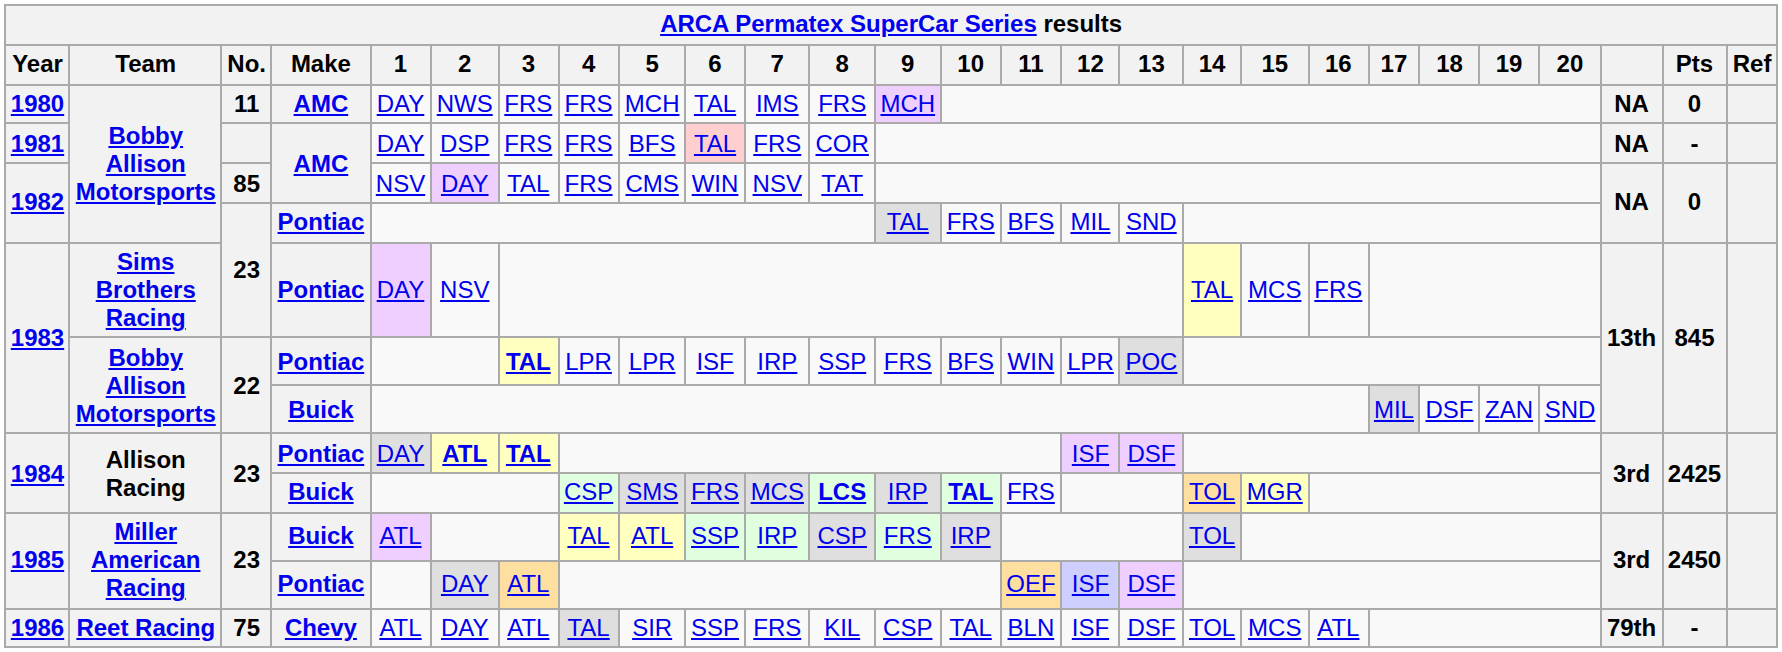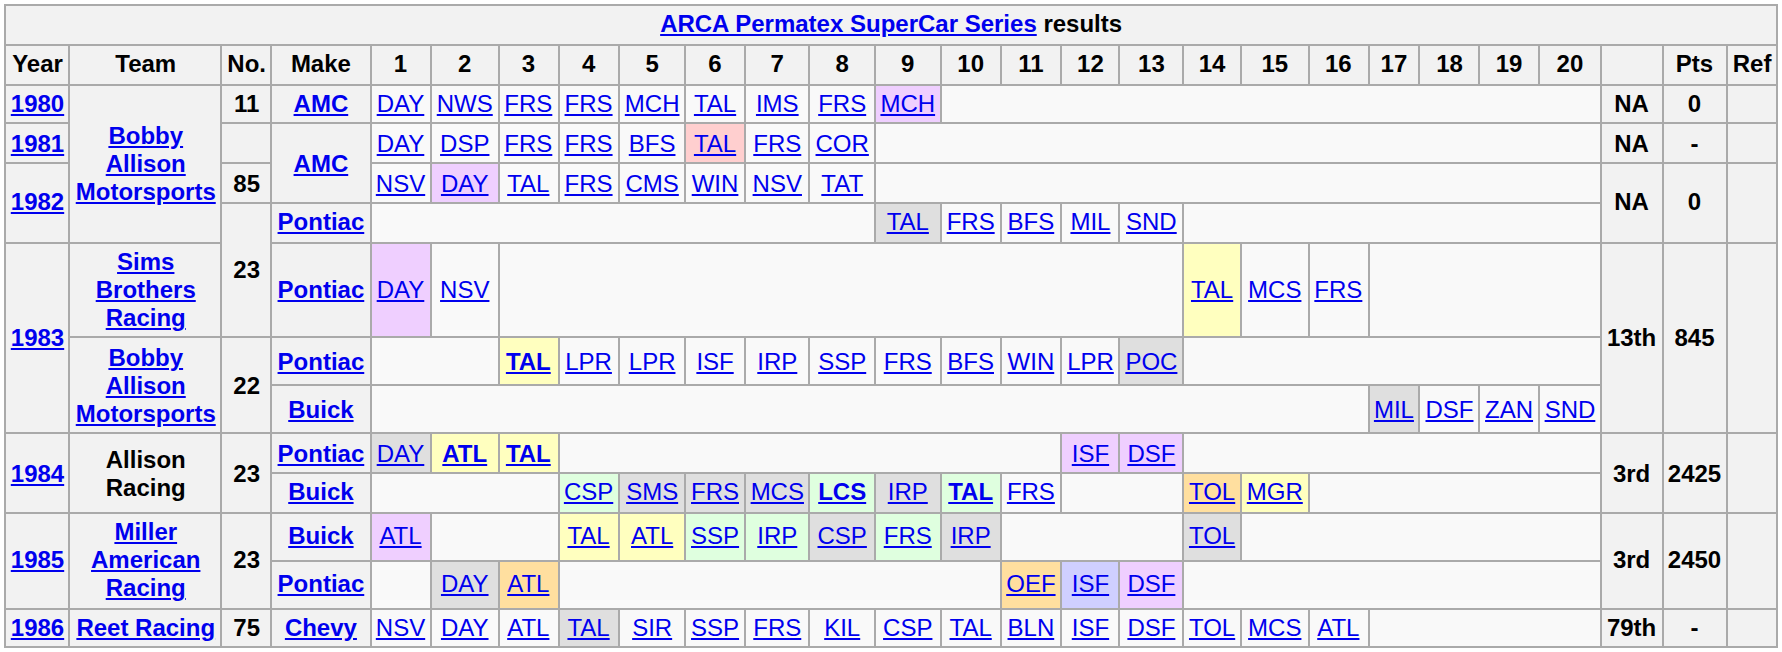1986 | 1: ATL -> NSV
